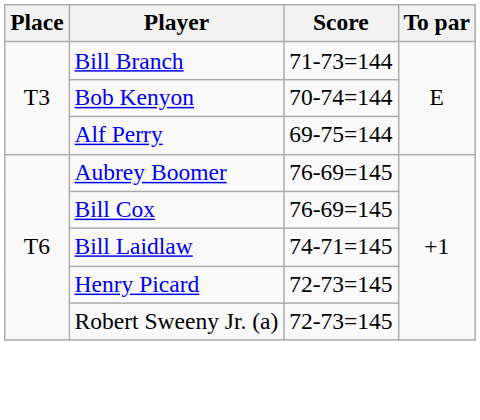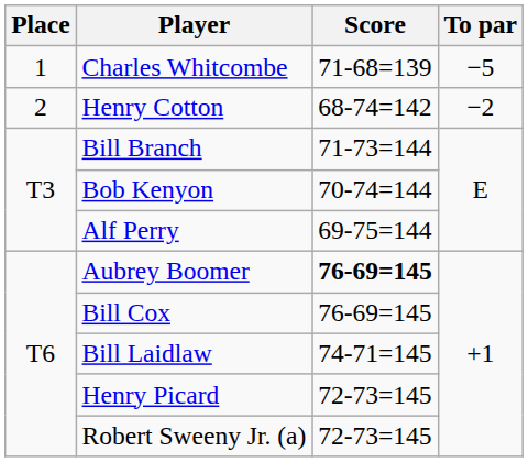+ row: 1 | Charles Whitcombe | 71-68=139 | −5
+ row: 2 | Henry Cotton | 68-74=142 | −2
Aubrey Boomer | Score: normal -> bold
